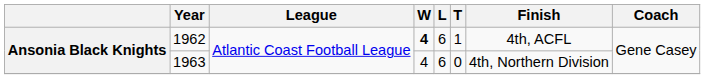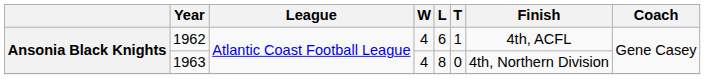1962 | W: bold -> normal
1963 | L: 6 -> 8
